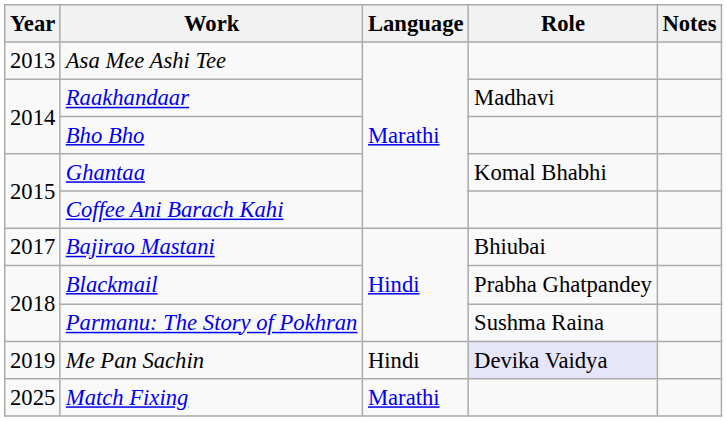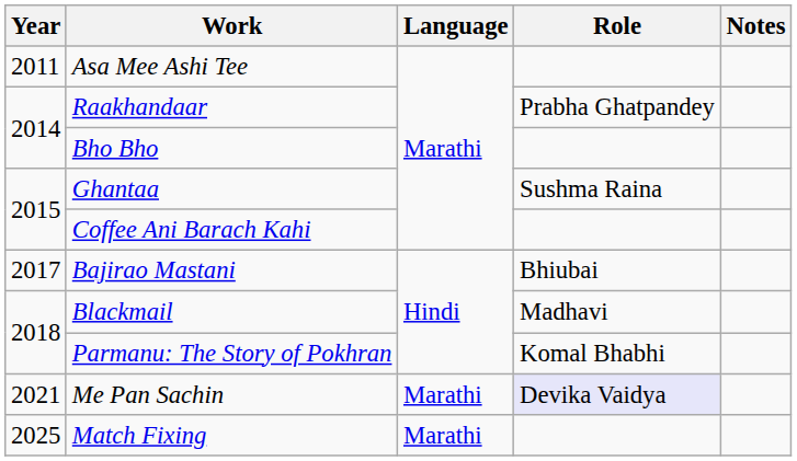Asa Mee Ashi Tee | Year: 2013 -> 2011
Raakhandaar | Role: Madhavi -> Prabha Ghatpandey
Ghantaa | Role: Komal Bhabhi -> Sushma Raina
Blackmail | Role: Prabha Ghatpandey -> Madhavi
Parmanu: The Story of Pokhran | Role: Sushma Raina -> Komal Bhabhi
Me Pan Sachin | Year: 2019 -> 2021
Me Pan Sachin | Language: Hindi -> Marathi
